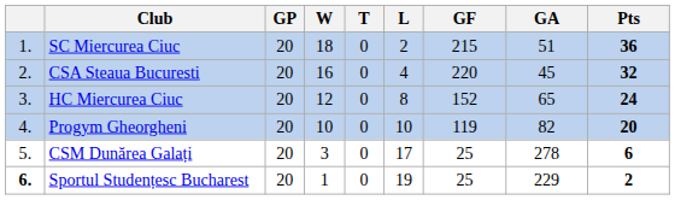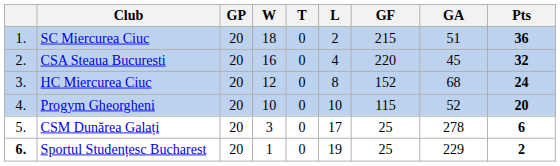HC Miercurea Ciuc | GA: 65 -> 68
Progym Gheorgheni | GF: 119 -> 115
Progym Gheorgheni | GA: 82 -> 52
